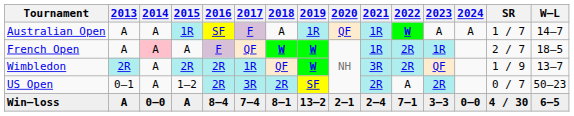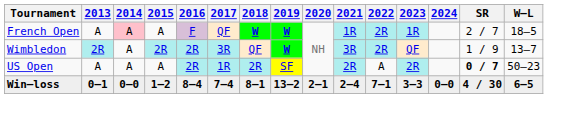- row: Australian Open | A | A | 1R | SF | F | A | 1R | QF | 1R | W | A | A | 1 / 7 | 14–7
Wimbledon | 2017: 1R -> 3R
US Open | 2013: 0–1 -> A
US Open | 2015: 1–2 -> A
US Open | 2017: 3R -> 1R
US Open | SR: normal -> bold
Win–loss | 2013: A -> 0–1
Win–loss | 2015: A -> 1–2
